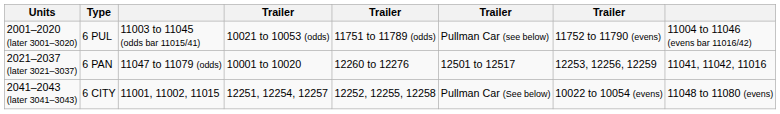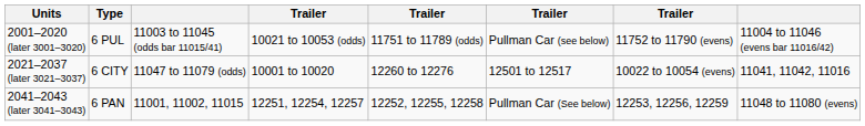2021–2037 (later 3021–3037) | Type: 6 PAN -> 6 CITY
2021–2037 (later 3021–3037) | column 7: 12253, 12256, 12259 -> 10022 to 10054 (evens)
2041–2043 (later 3041–3043) | Type: 6 CITY -> 6 PAN
2041–2043 (later 3041–3043) | column 7: 10022 to 10054 (evens) -> 12253, 12256, 12259
